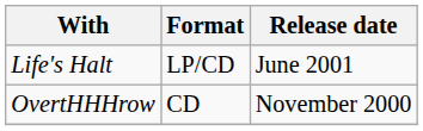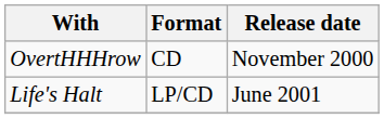rows swapped: OvertHHHrow <-> Life's Halt
